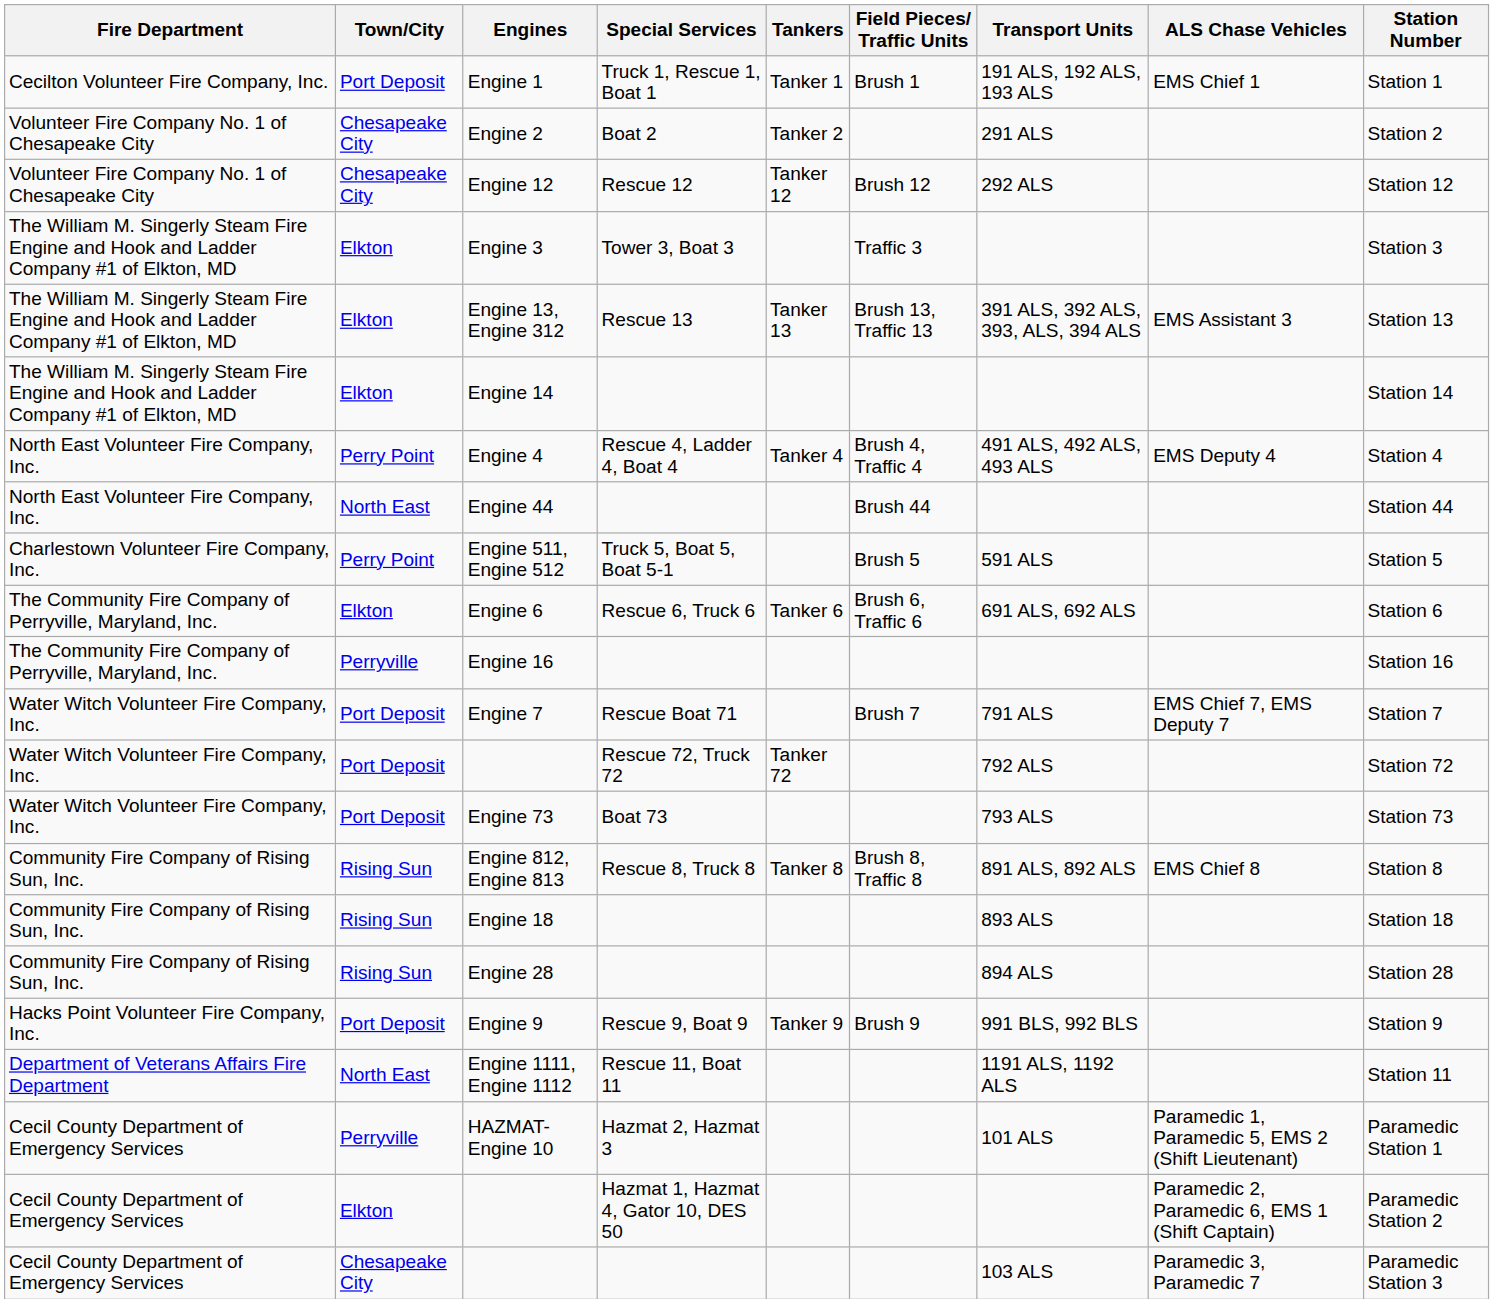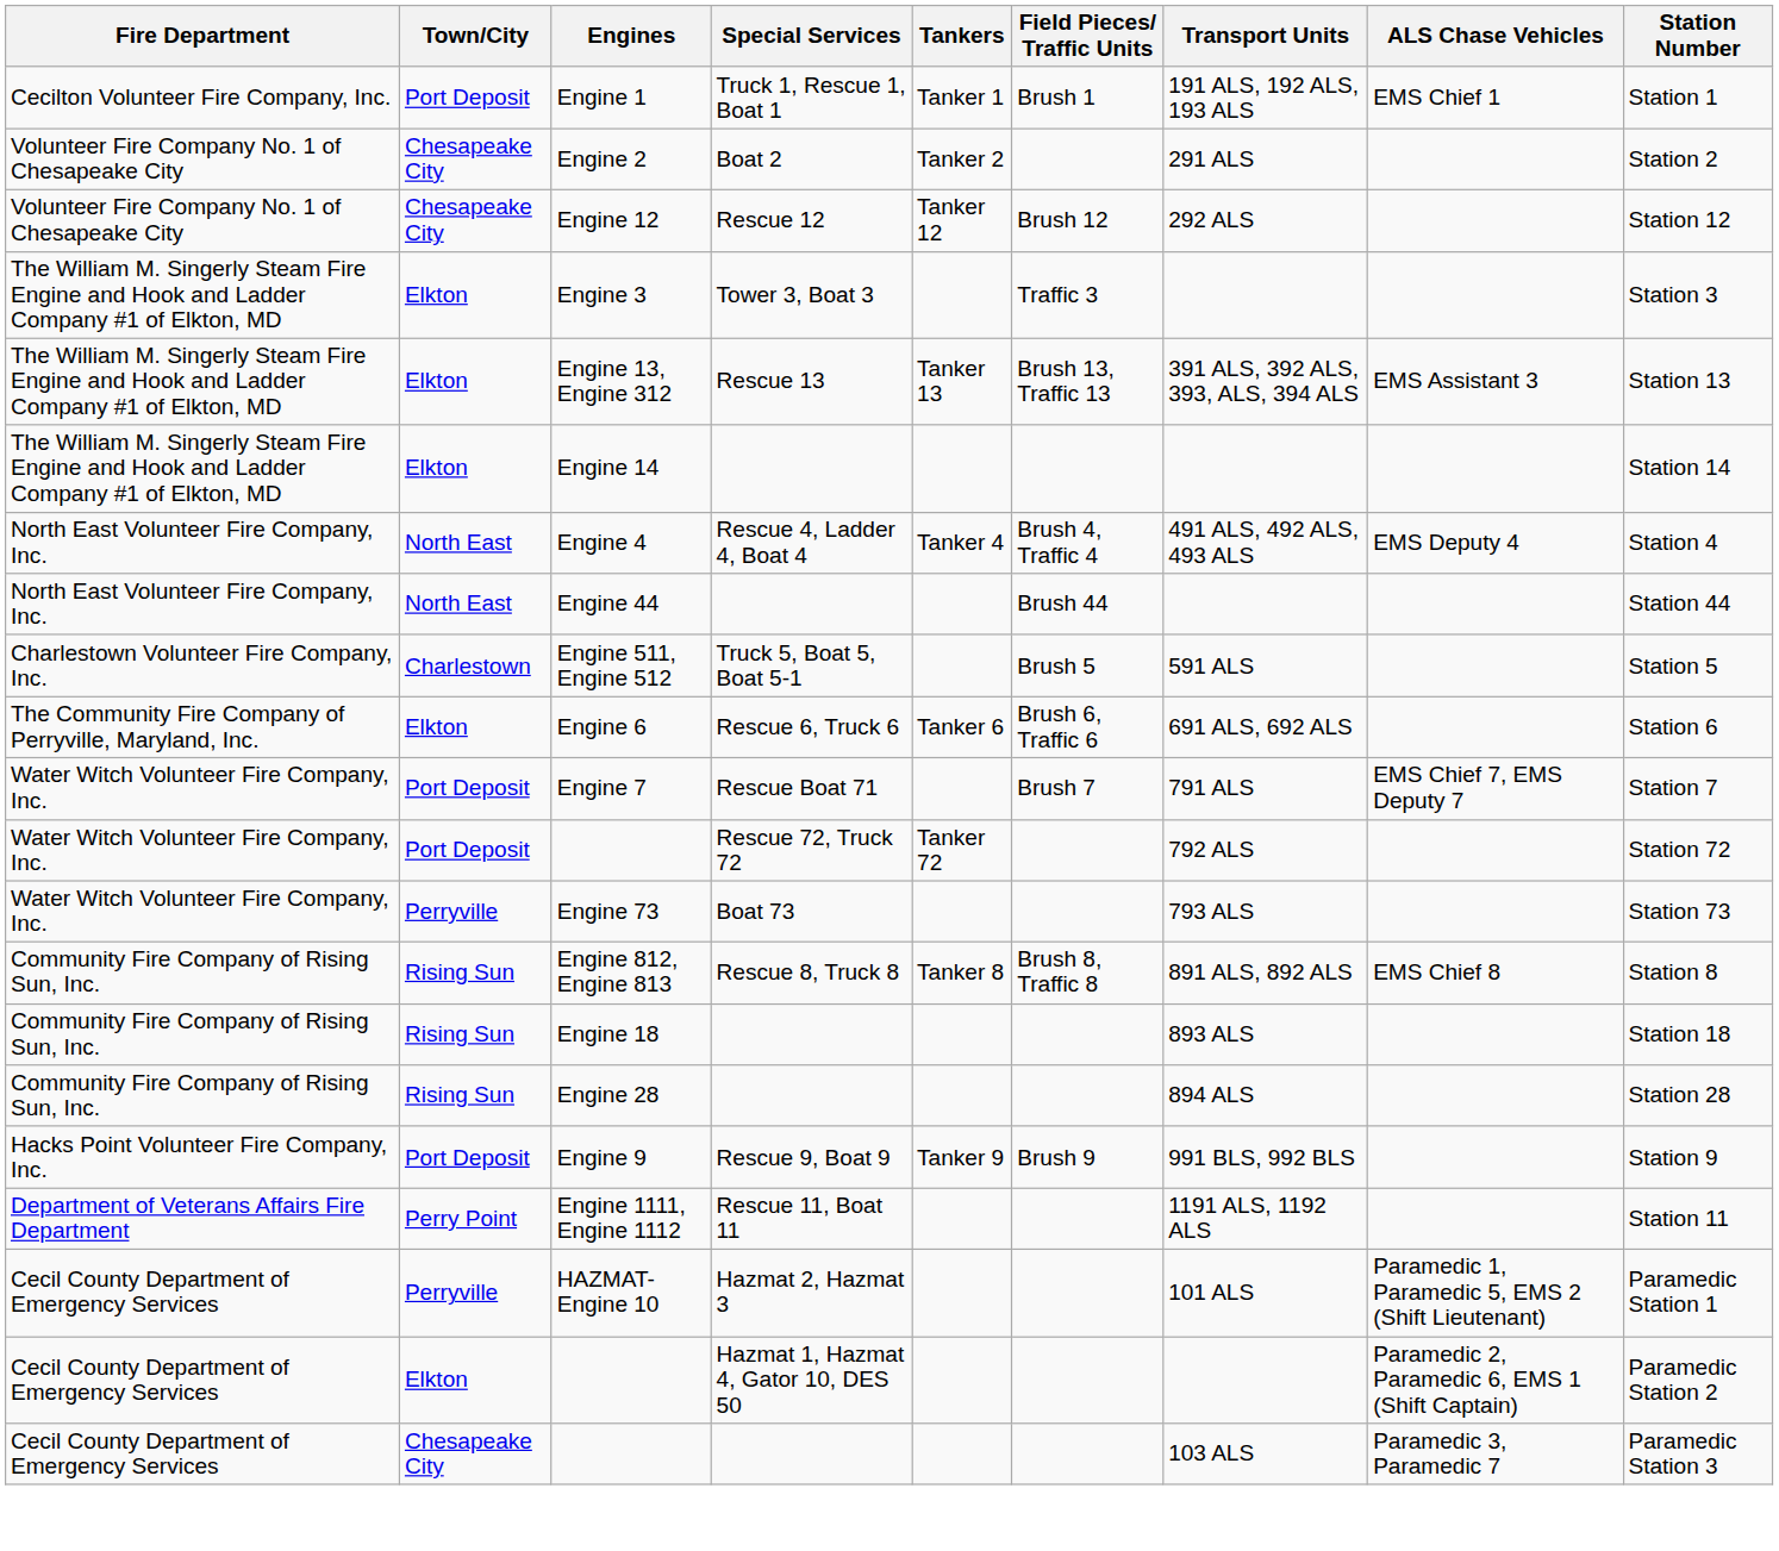Engine 4 | Town/City: Perry Point -> North East
Engine 511, Engine 512 | Town/City: Perry Point -> Charlestown
- row: The Community Fire Company of Perryville, Maryland, Inc. | Perryville | Engine 16 | Station 16
Engine 73 | Town/City: Port Deposit -> Perryville
Engine 1111, Engine 1112 | Town/City: North East -> Perry Point
